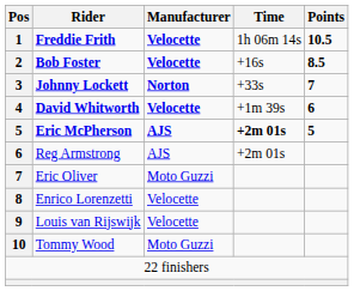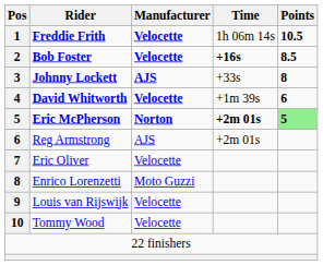Bob Foster | Time: normal -> bold
Johnny Lockett | Manufacturer: Norton -> AJS
Johnny Lockett | Points: 7 -> 8
Eric McPherson | Manufacturer: AJS -> Norton
Eric McPherson | Points: no background -> lightgreen background
Eric Oliver | Manufacturer: Moto Guzzi -> Velocette
Enrico Lorenzetti | Manufacturer: Velocette -> Moto Guzzi
Tommy Wood | Manufacturer: Moto Guzzi -> Velocette
